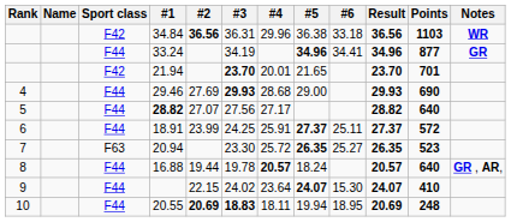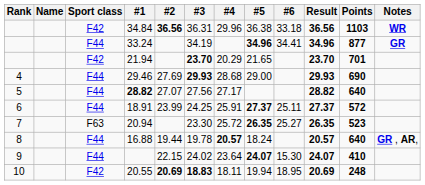21.94 | #4: 20.01 -> 20.29
20.55 | Sport class: F44 -> F42
